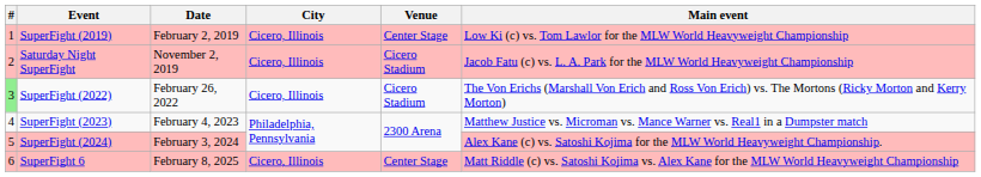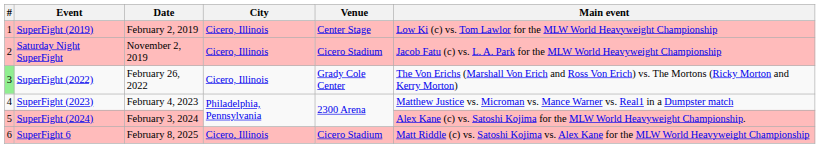SuperFight (2022) | Venue: Cicero Stadium -> Grady Cole Center
SuperFight 6 | Venue: Center Stage -> Cicero Stadium
